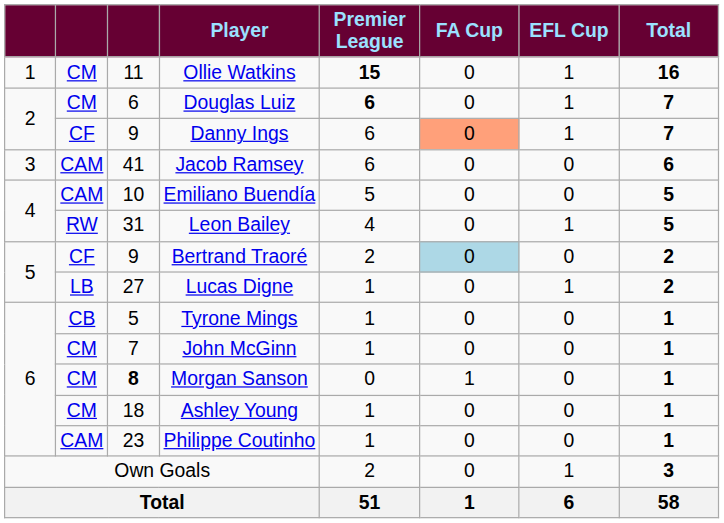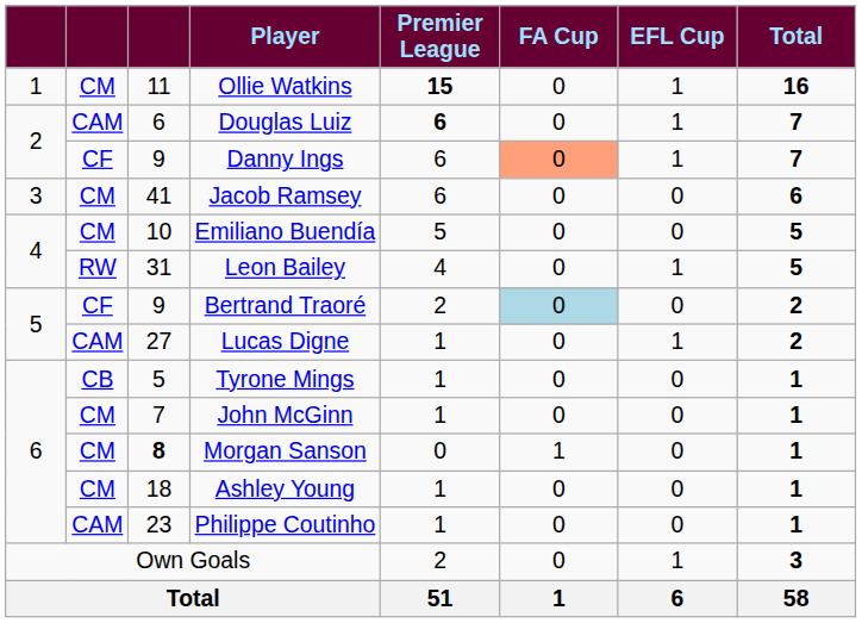Douglas Luiz | column 2: CM -> CAM
Jacob Ramsey | column 2: CAM -> CM
Emiliano Buendía | column 2: CAM -> CM
Lucas Digne | column 2: LB -> CAM
